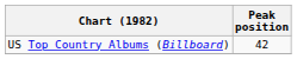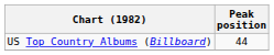US Top Country Albums (Billboard) | Peak position: 42 -> 44
